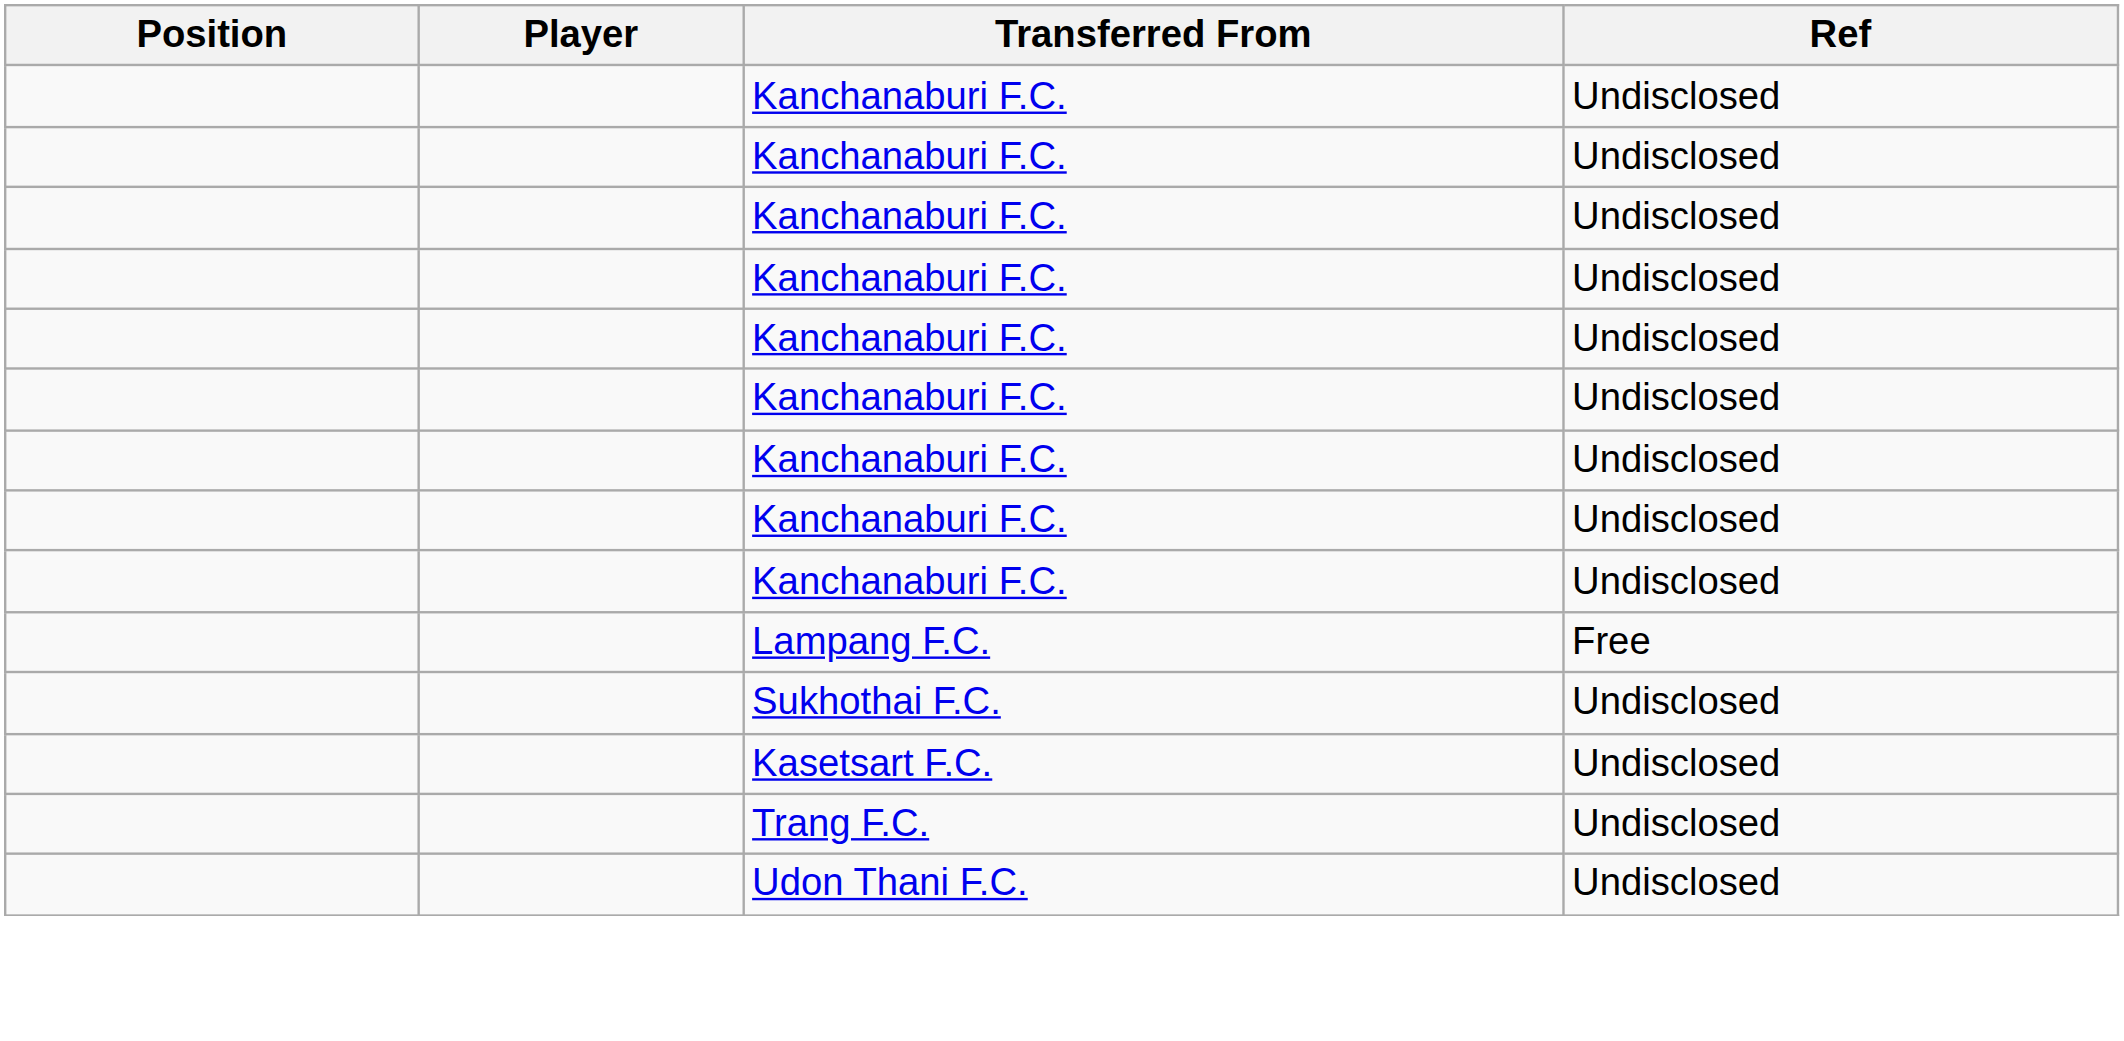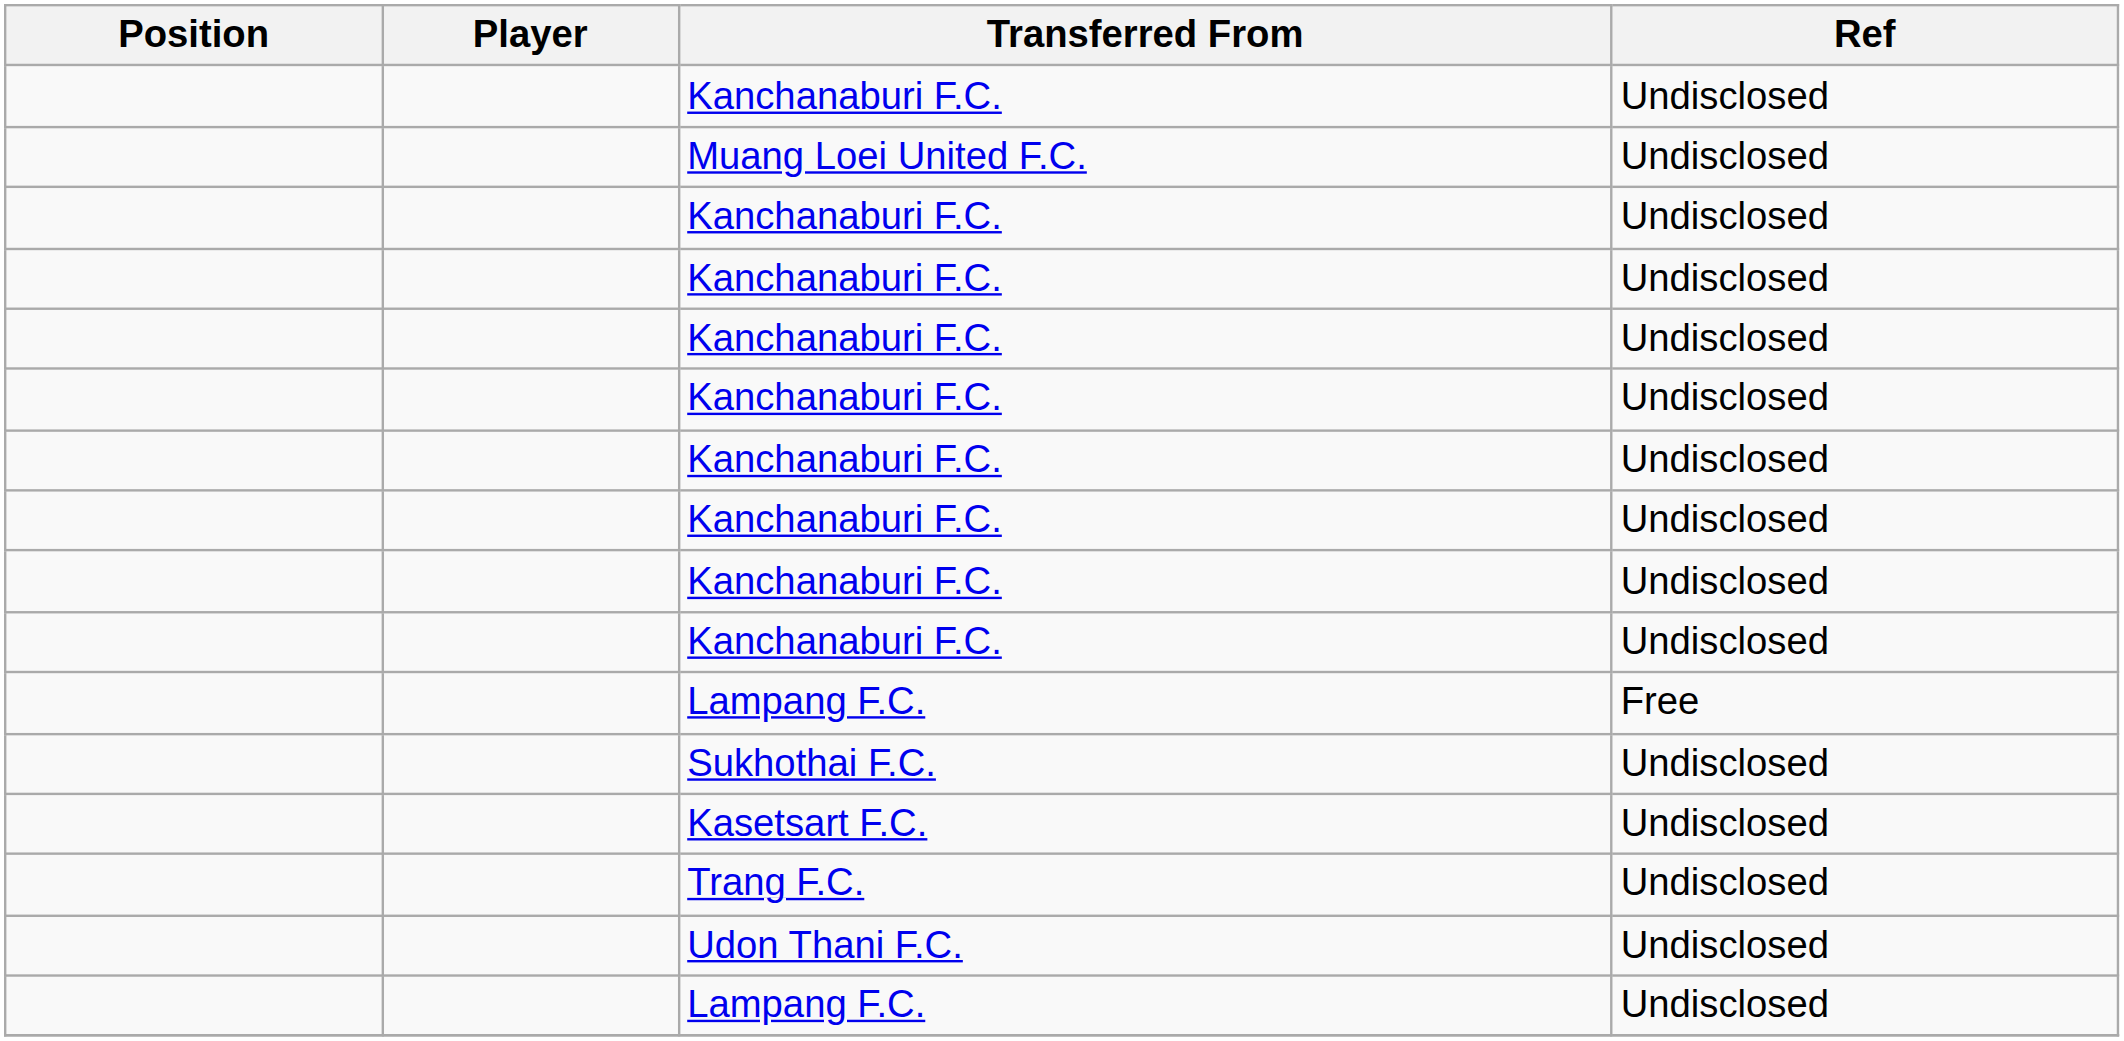+ row: Muang Loei United F.C. | Undisclosed
+ row: Lampang F.C. | Undisclosed
